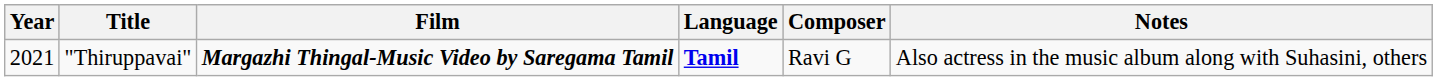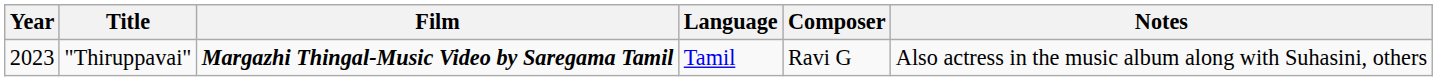"Thiruppavai" | Year: 2021 -> 2023
"Thiruppavai" | Language: bold -> normal
